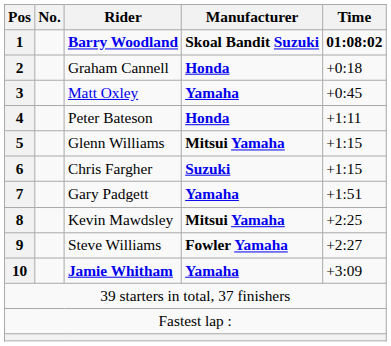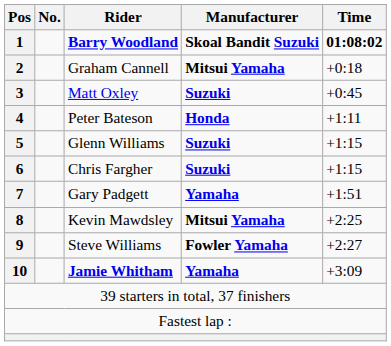Graham Cannell | Manufacturer: Honda -> Mitsui Yamaha
Matt Oxley | Manufacturer: Yamaha -> Suzuki
Glenn Williams | Manufacturer: Mitsui Yamaha -> Suzuki
